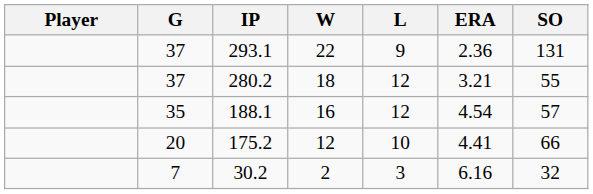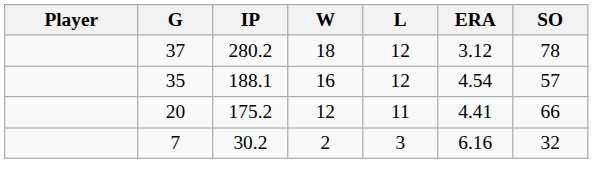- row: 37 | 293.1 | 22 | 9 | 2.36 | 131
280.2 | ERA: 3.21 -> 3.12
280.2 | SO: 55 -> 78
175.2 | L: 10 -> 11
